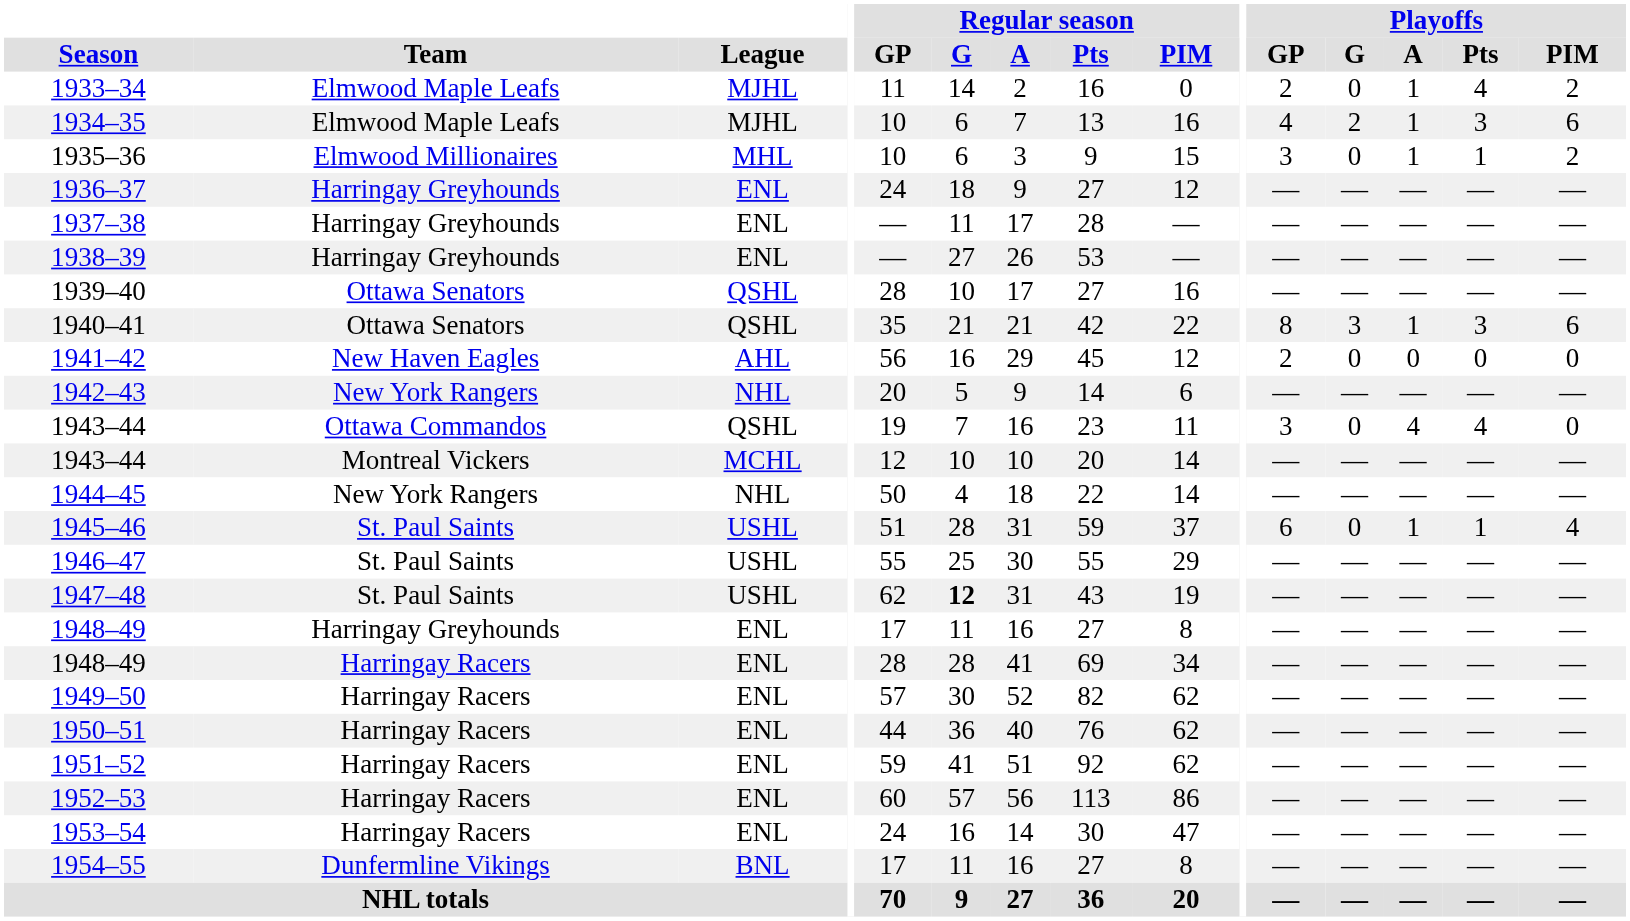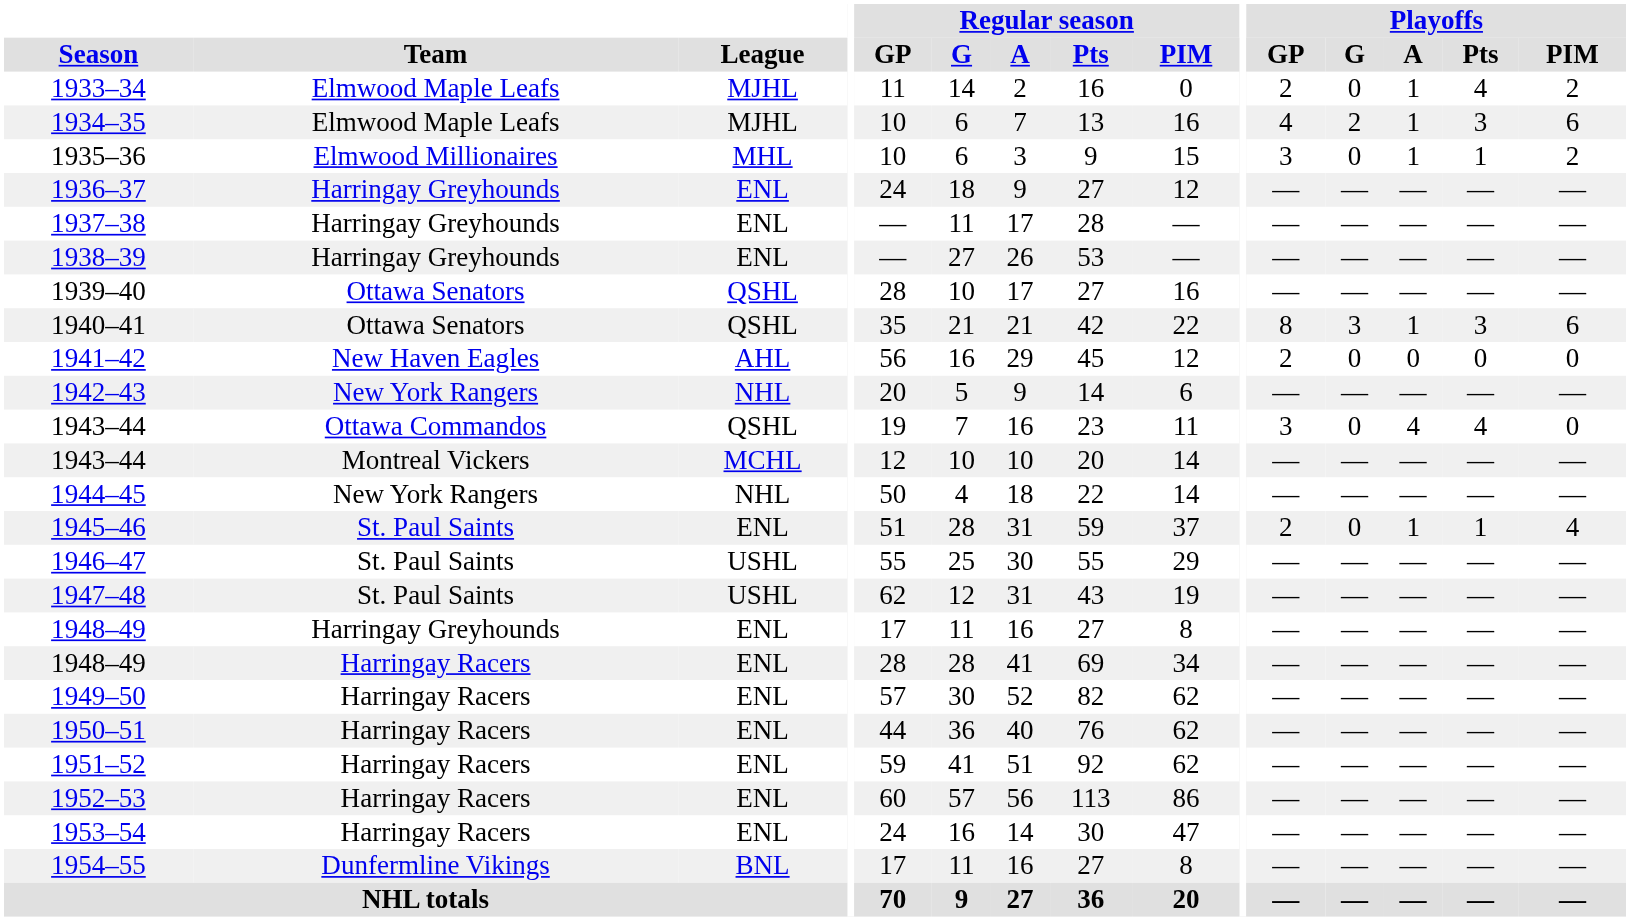1945–46 | League: USHL -> ENL
1945–46 | Playoffs / GP: 6 -> 2
1947–48 | Regular season / G: bold -> normal
